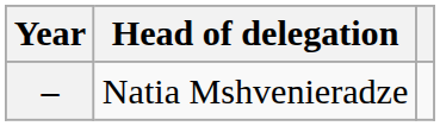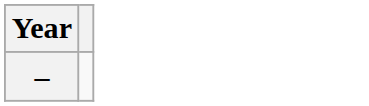- column: Head of delegation | Natia Mshvenieradze
